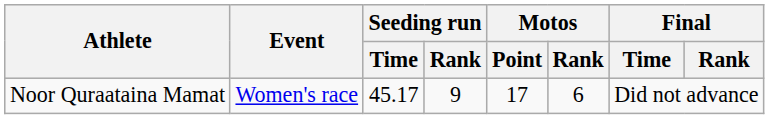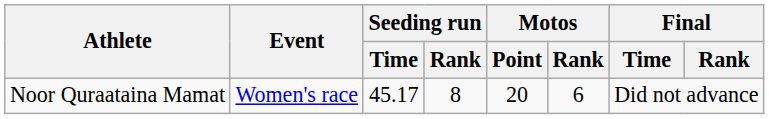Noor Quraataina Mamat | Seeding run / Rank: 9 -> 8
Noor Quraataina Mamat | Motos / Point: 17 -> 20
